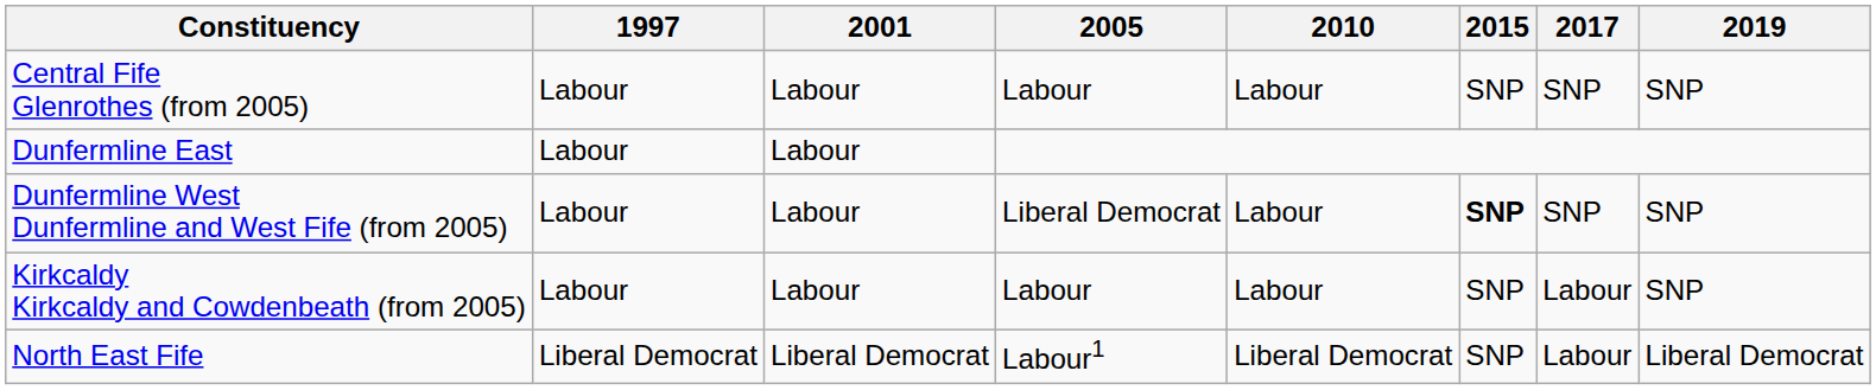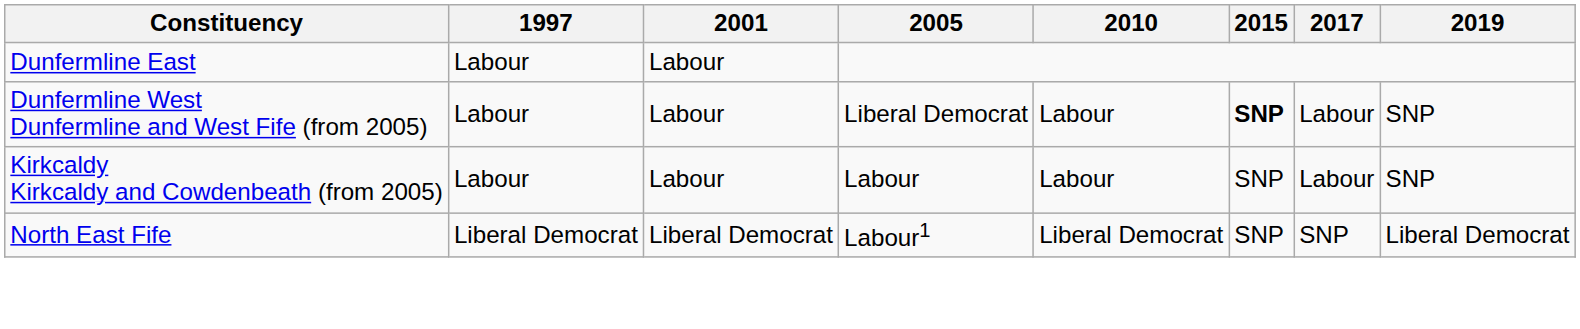- row: Central Fife Glenrothes (from 2005) | Labour | Labour | Labour | Labour | SNP | SNP | SNP
Dunfermline West Dunfermline and West Fife (from 2005) | 2017: SNP -> Labour
North East Fife | 2017: Labour -> SNP
